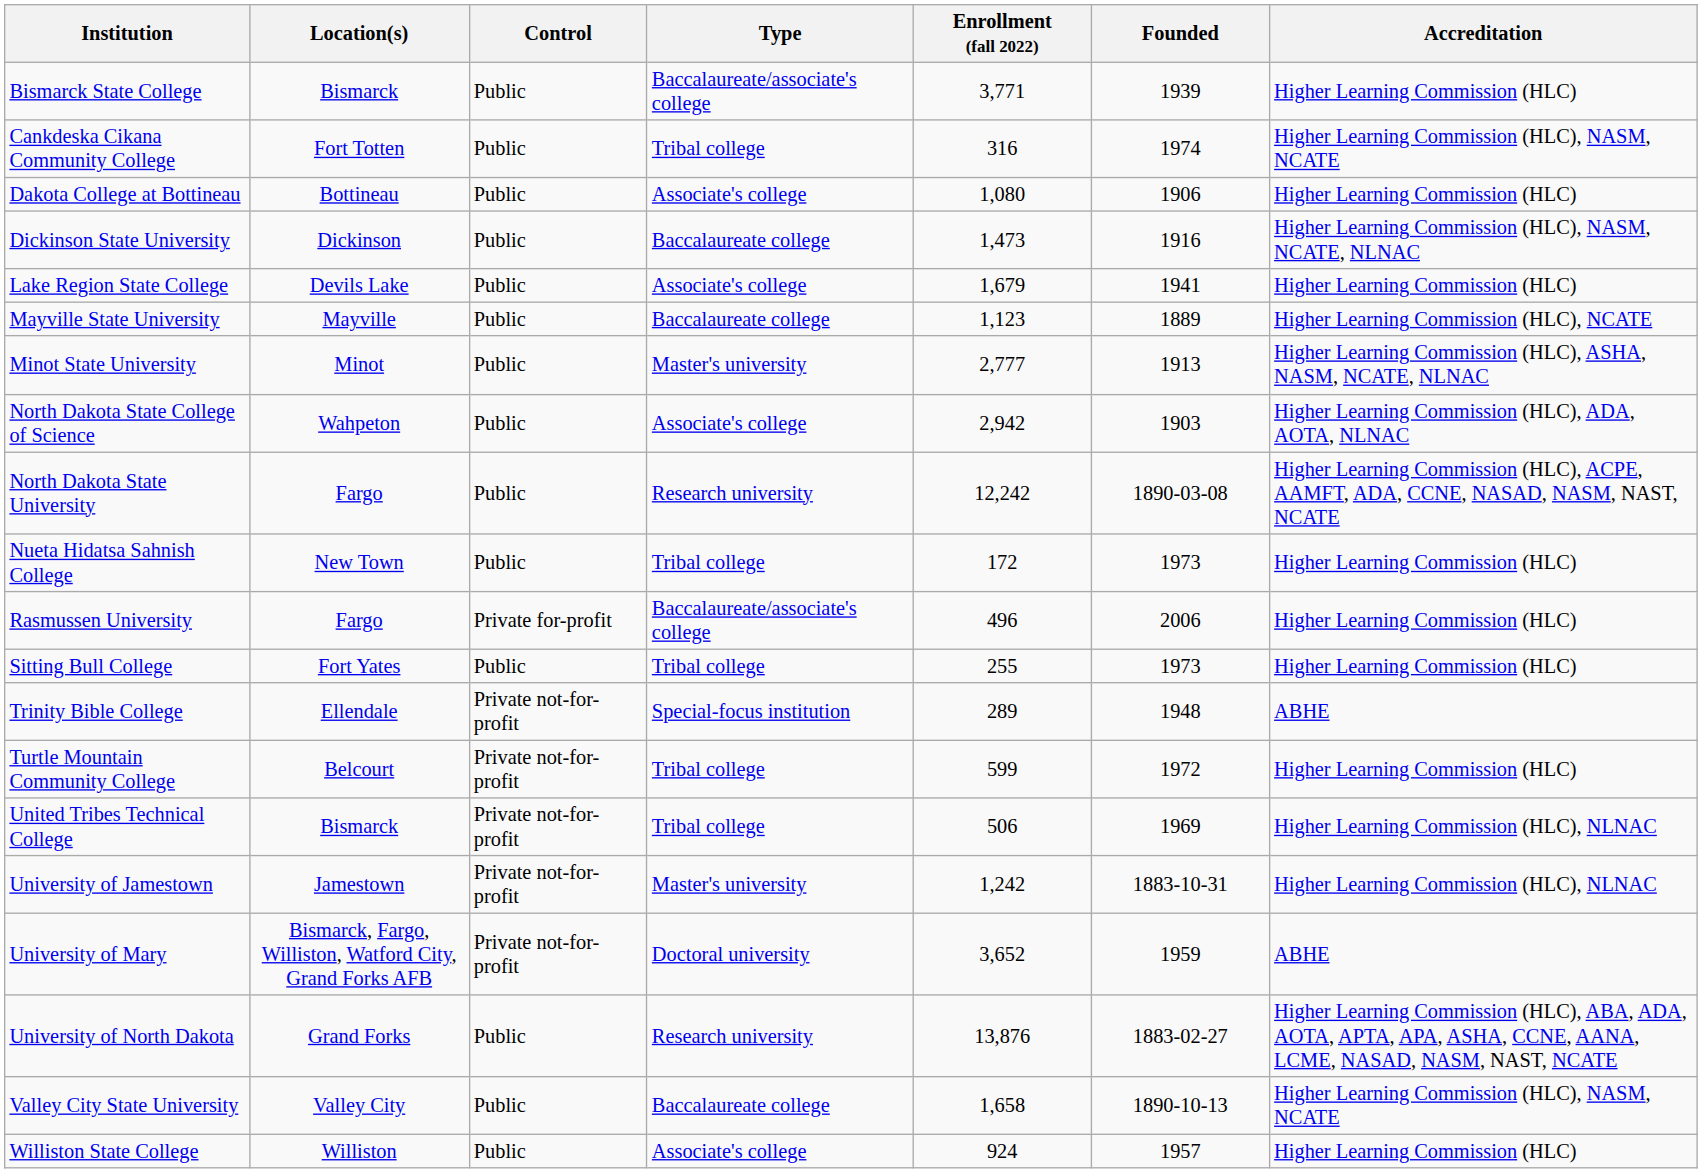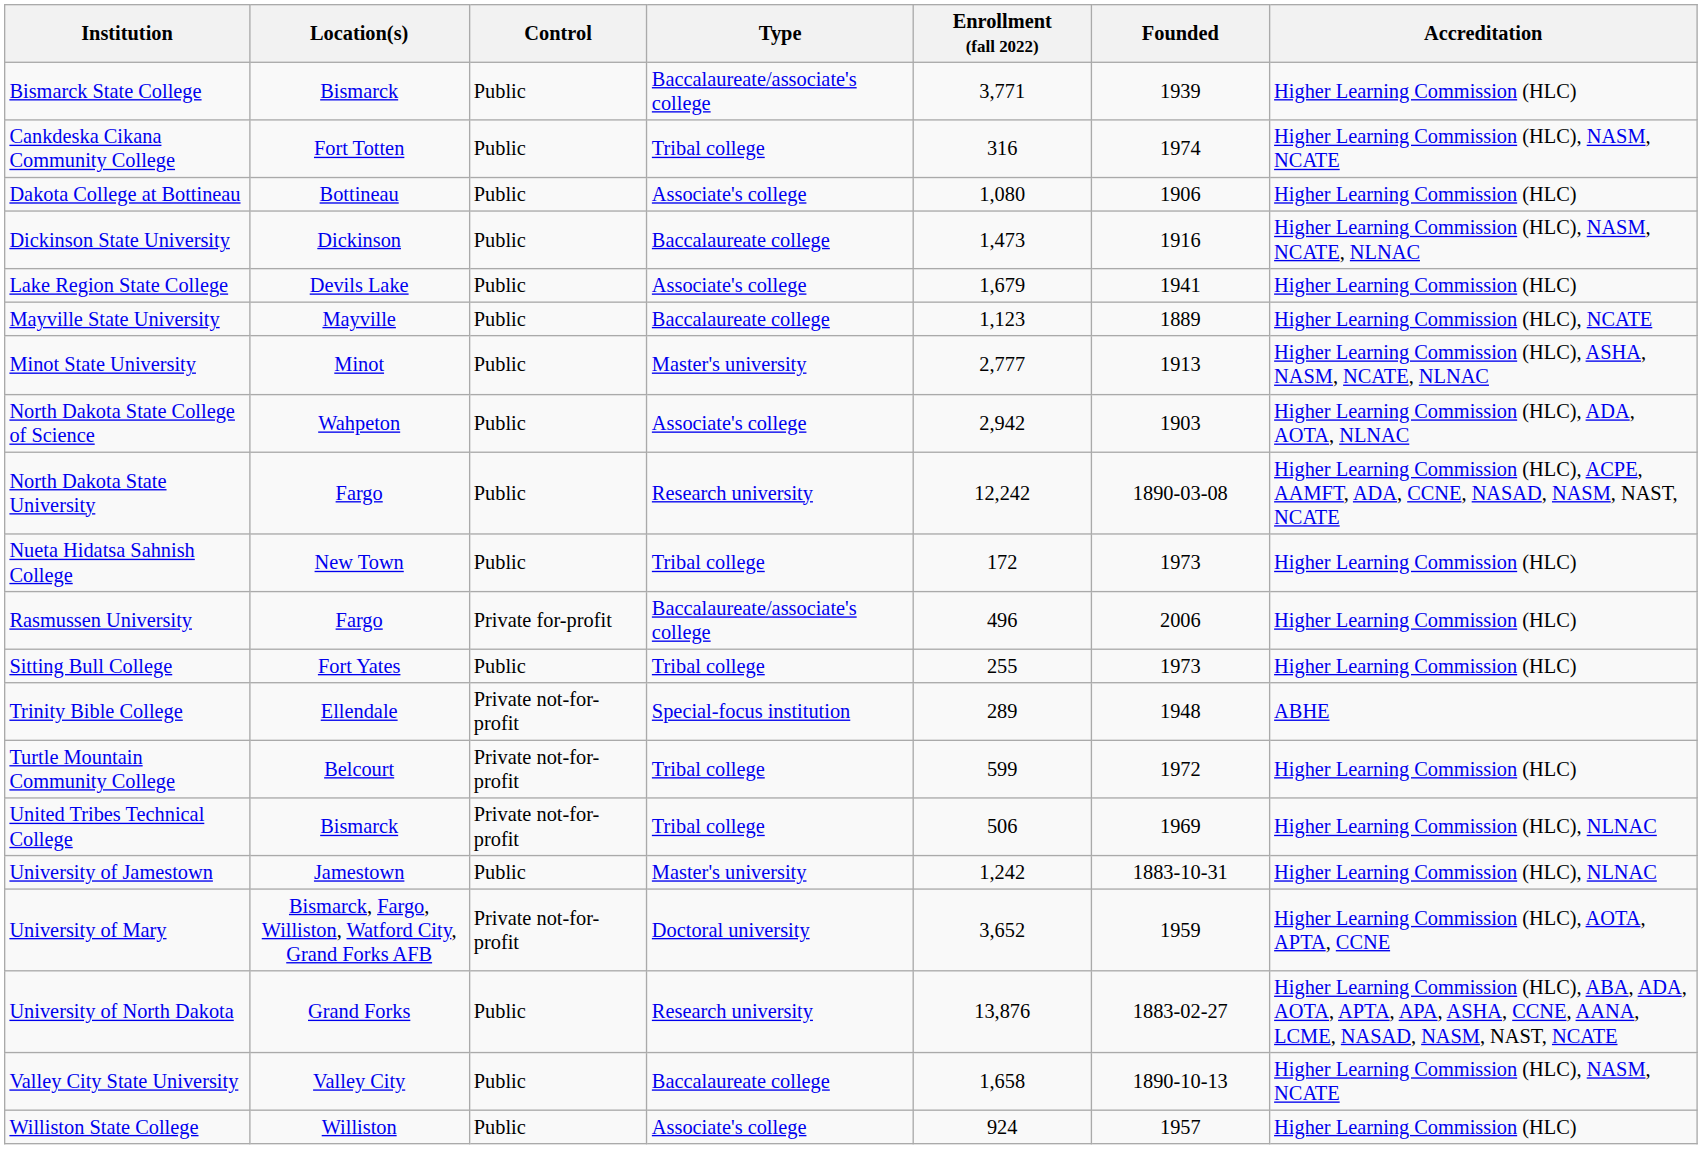University of Jamestown | Control: Private not-for-profit -> Public
University of Mary | Accreditation: ABHE -> Higher Learning Commission (HLC), AOTA, APTA, CCNE
